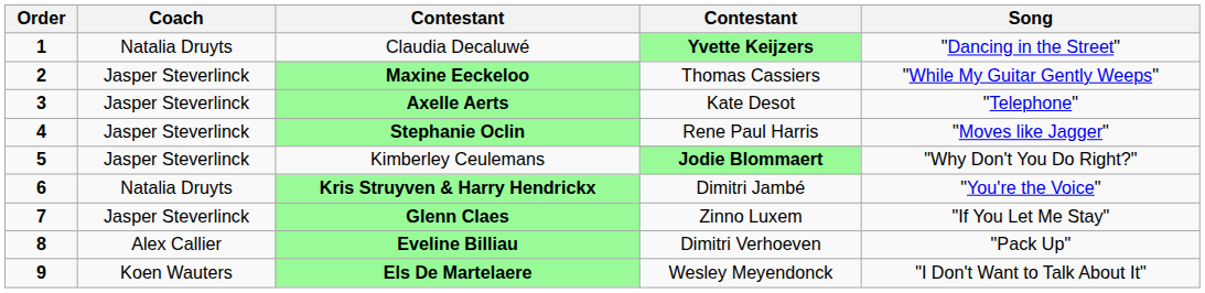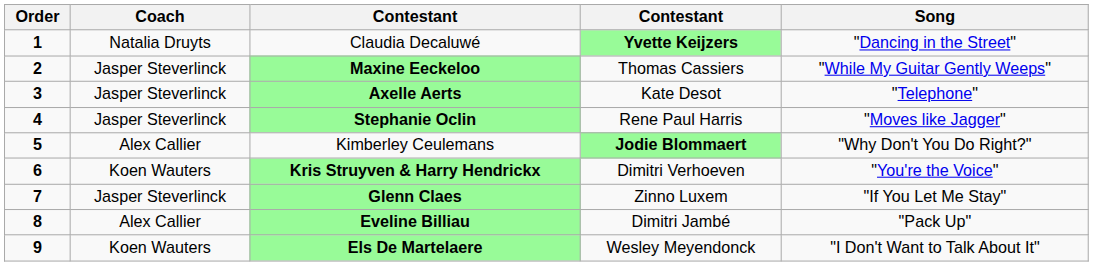Kimberley Ceulemans | Coach: Jasper Steverlinck -> Alex Callier
Kris Struyven & Harry Hendrickx | Coach: Natalia Druyts -> Koen Wauters
Kris Struyven & Harry Hendrickx | column 4: Dimitri Jambé -> Dimitri Verhoeven
Eveline Billiau | column 4: Dimitri Verhoeven -> Dimitri Jambé
